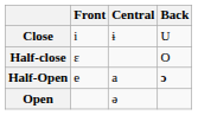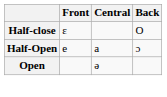- row: Close | i | ɨ | U
Half-Open | Back: bold -> normal
